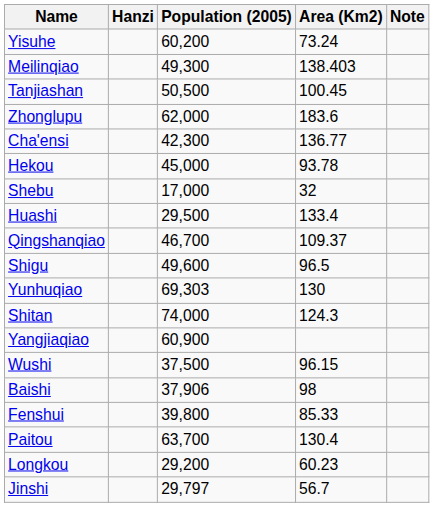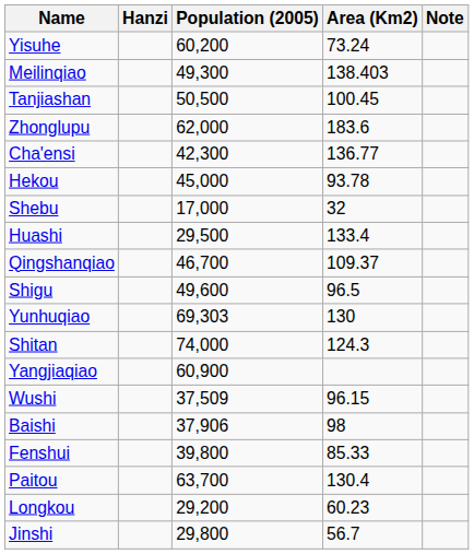Wushi | Population (2005): 37,500 -> 37,509
Jinshi | Population (2005): 29,797 -> 29,800
